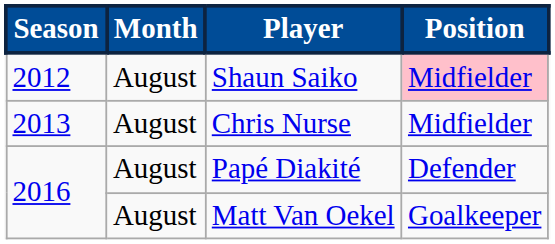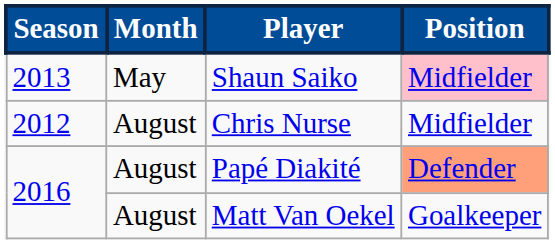Shaun Saiko | Season: 2012 -> 2013
Shaun Saiko | Month: August -> May
Chris Nurse | Season: 2013 -> 2012
Papé Diakité | Position: no background -> lightsalmon background
